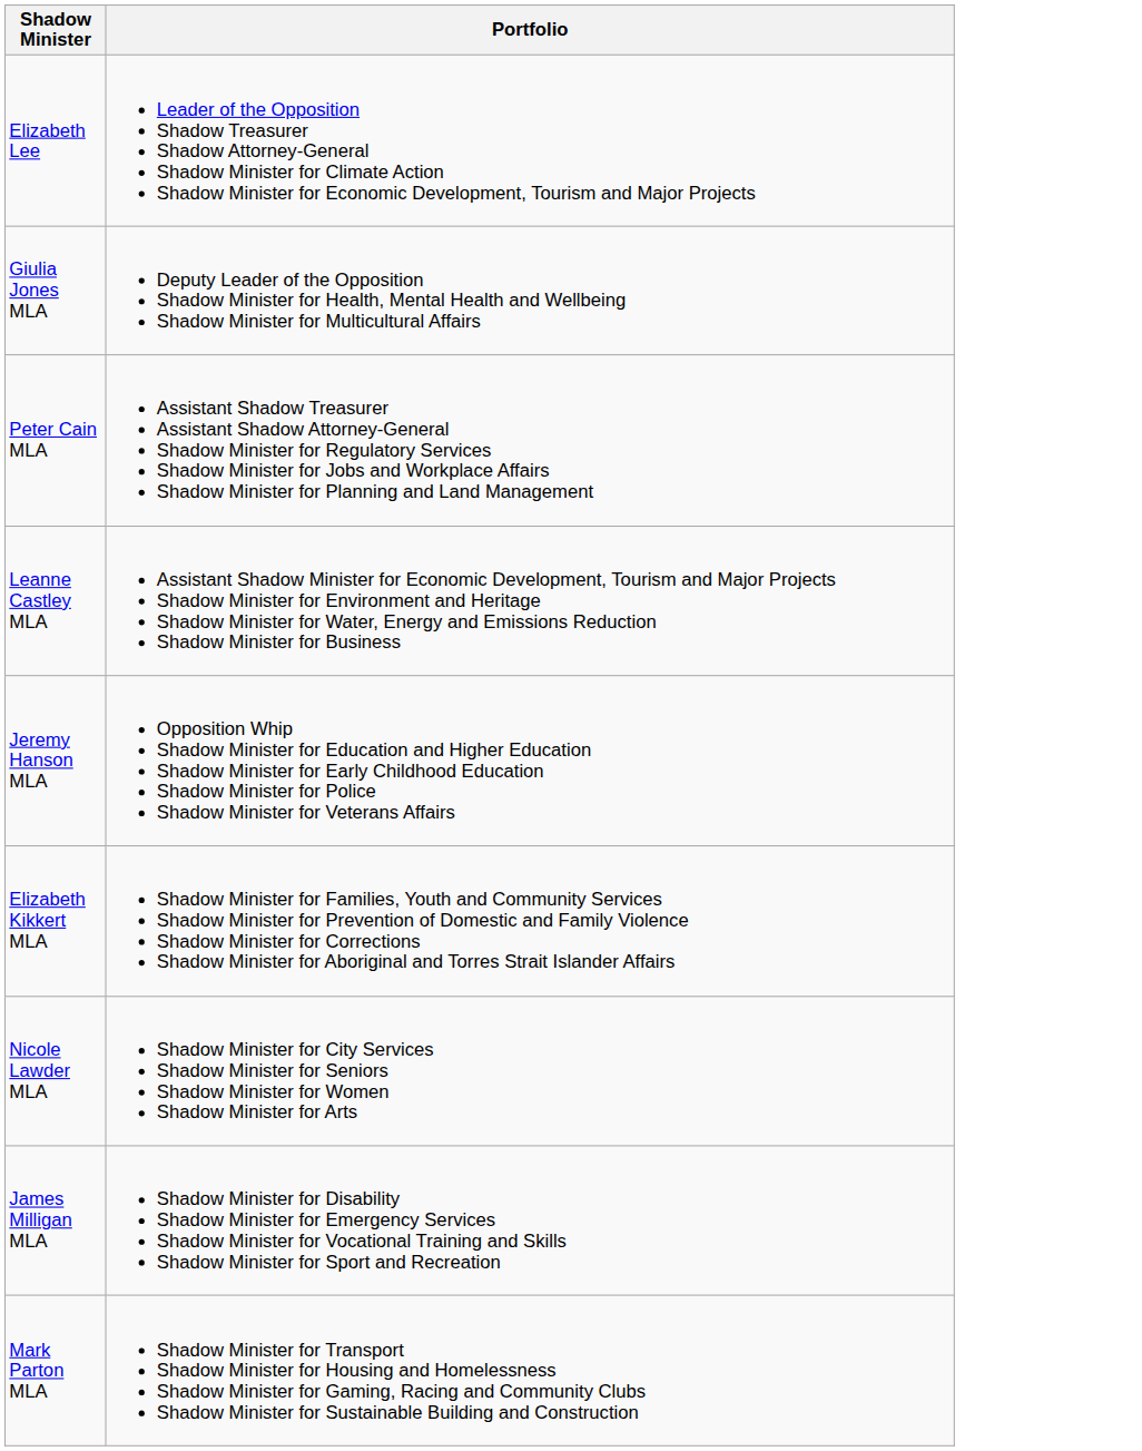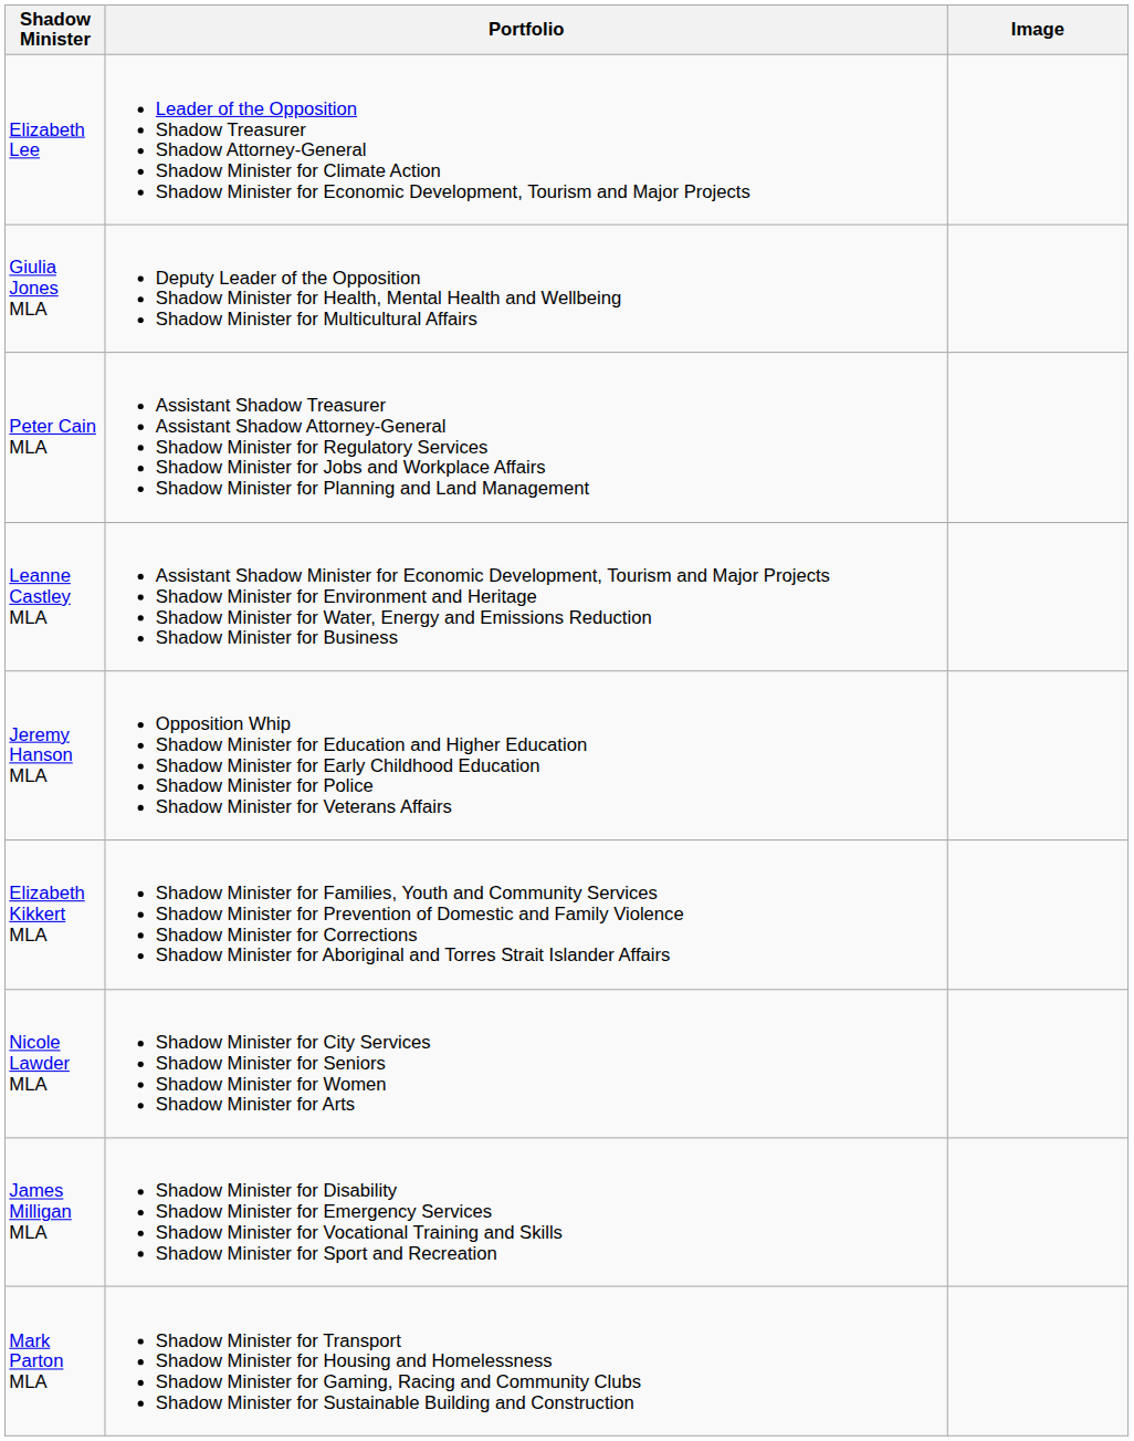+ column: Image
